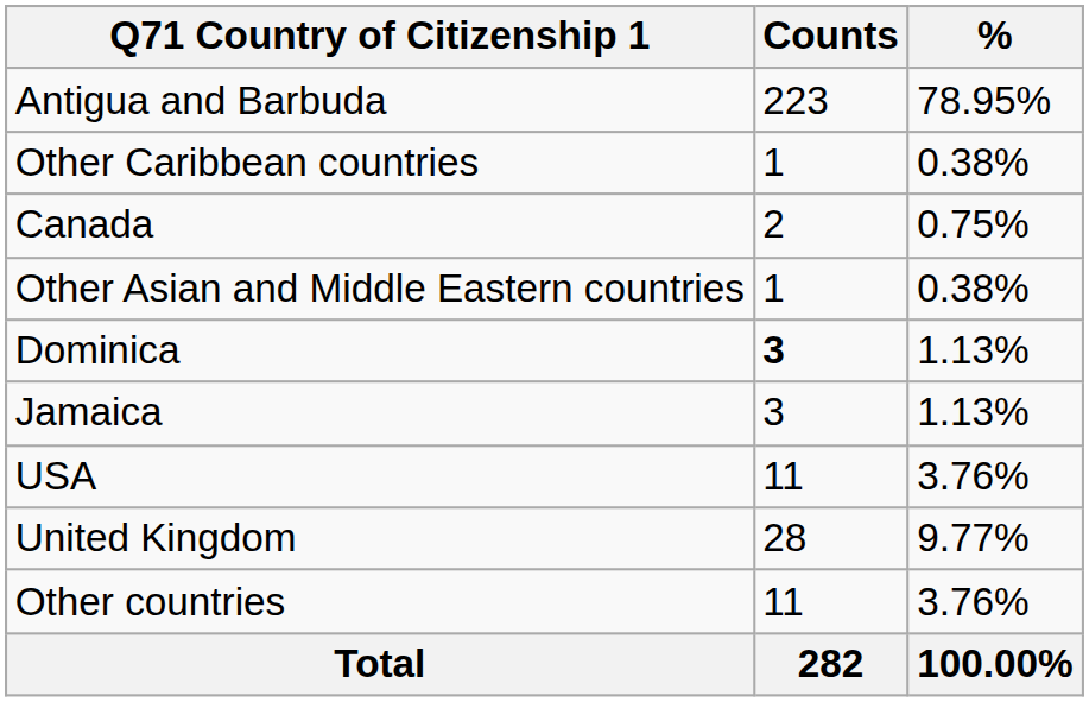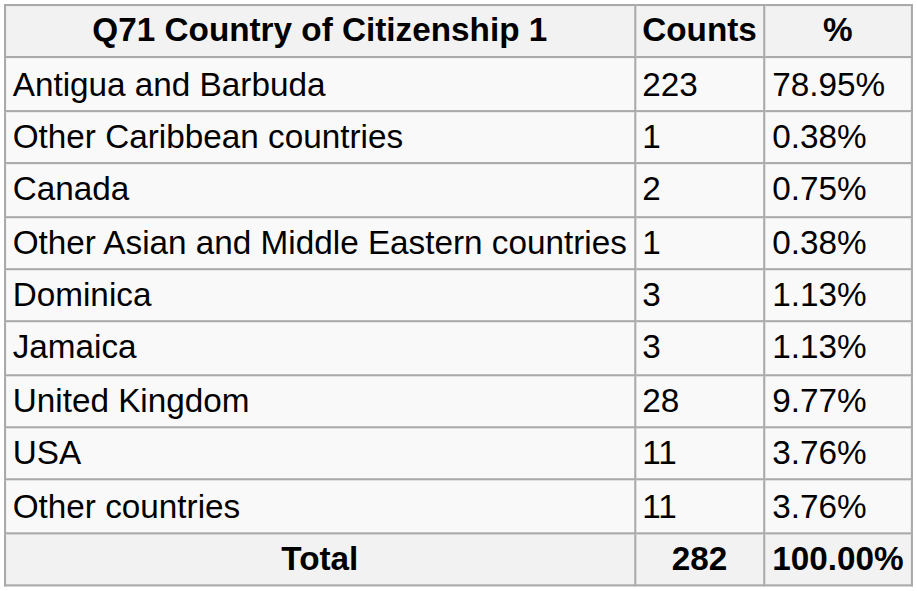Dominica | Counts: bold -> normal
rows swapped: United Kingdom <-> USA
